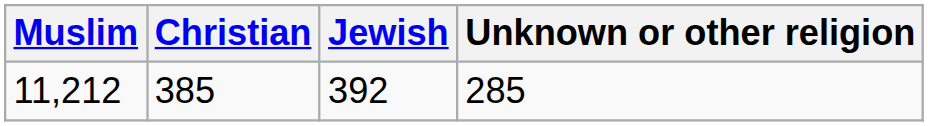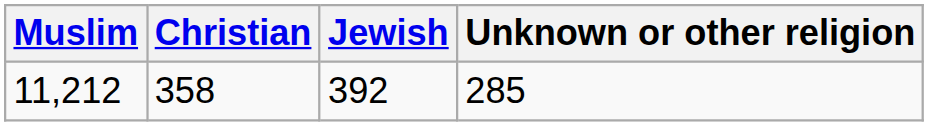11,212 | Christian: 385 -> 358
